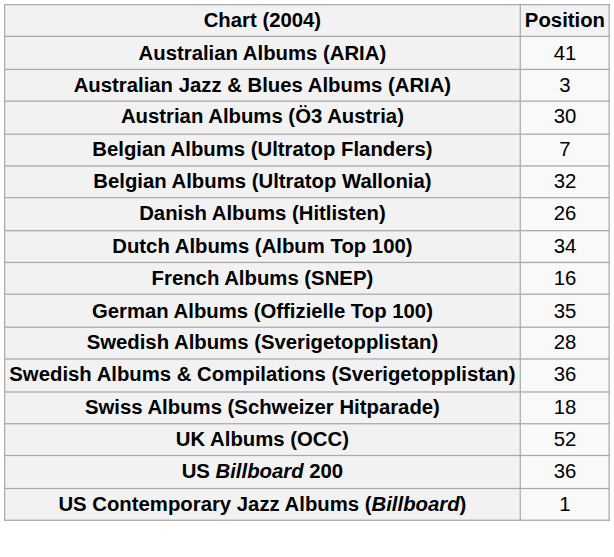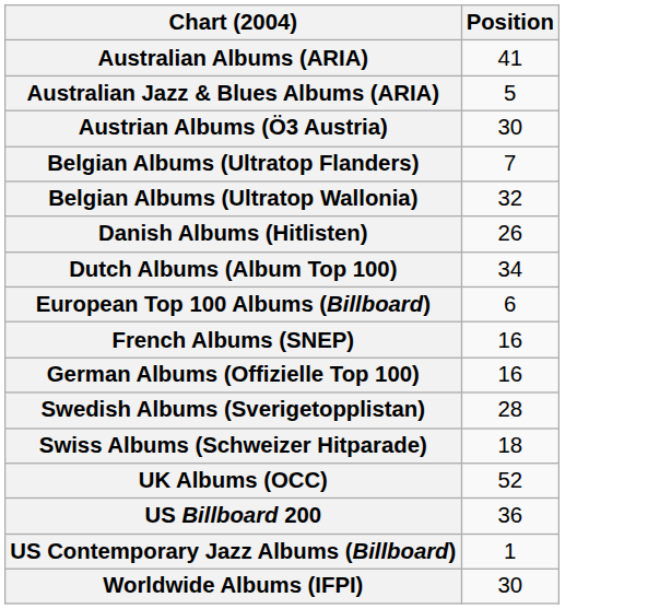Australian Jazz & Blues Albums (ARIA) | Position: 3 -> 5
+ row: European Top 100 Albums (Billboard) | 6
German Albums (Offizielle Top 100) | Position: 35 -> 16
- row: Swedish Albums & Compilations (Sverigetopplistan) | 36
+ row: Worldwide Albums (IFPI) | 30
